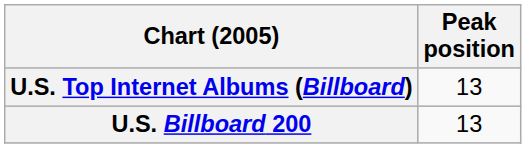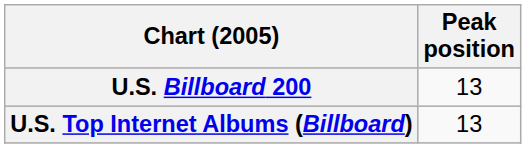rows swapped: U.S. Billboard 200 <-> U.S. Top Internet Albums (Billboard)
